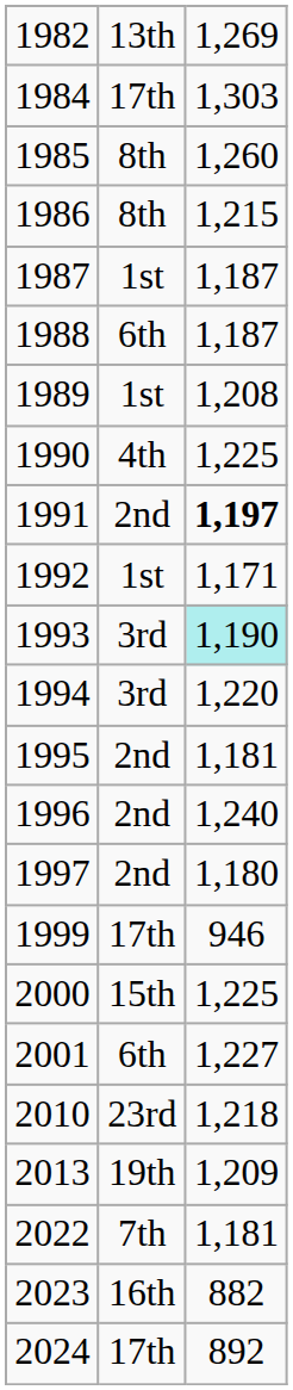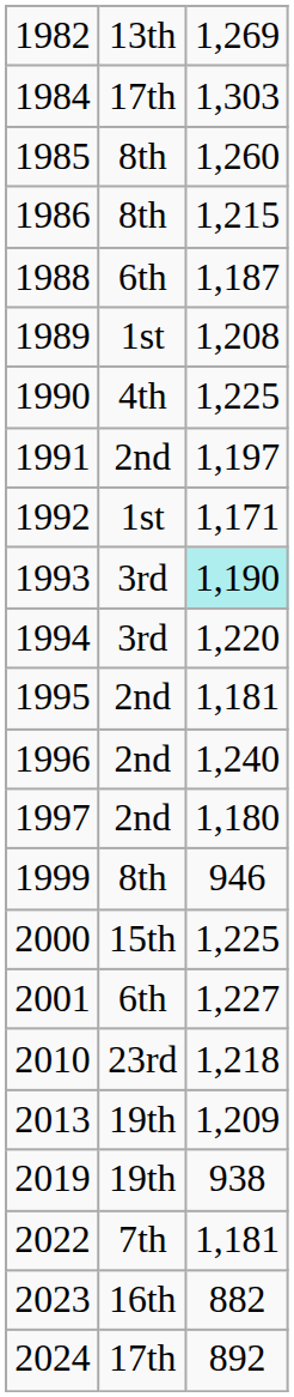- row: 1987 | 1st | 1,187
1991 | column 3: bold -> normal
1999 | column 2: 17th -> 8th
+ row: 2019 | 19th | 938
